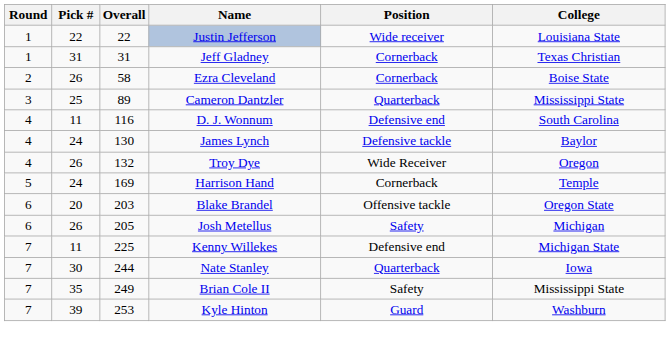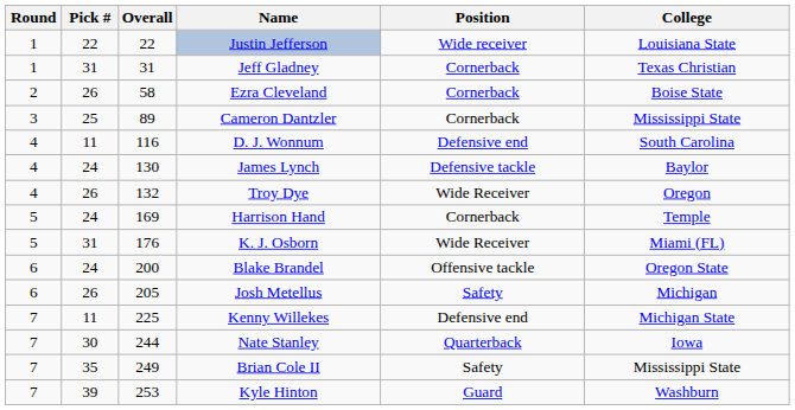Cameron Dantzler | Position: Quarterback -> Cornerback
+ row: 5 | 31 | 176 | K. J. Osborn | Wide Receiver | Miami (FL)
Blake Brandel | Pick #: 20 -> 24
Blake Brandel | Overall: 203 -> 200
